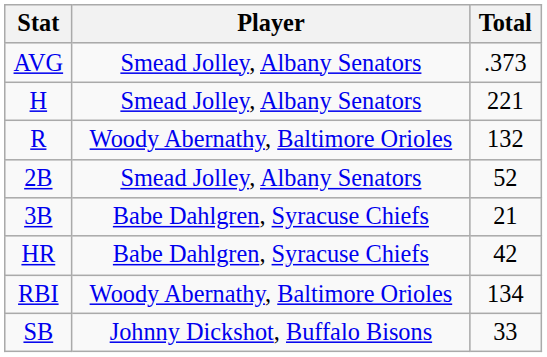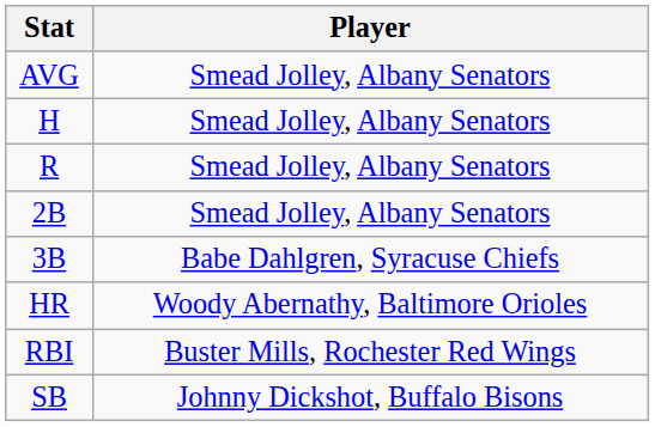- column: Total | .373 | 221 | 132 | 52 | 21 | 42 | 134 | 33
R | Player: Woody Abernathy, Baltimore Orioles -> Smead Jolley, Albany Senators
HR | Player: Babe Dahlgren, Syracuse Chiefs -> Woody Abernathy, Baltimore Orioles
RBI | Player: Woody Abernathy, Baltimore Orioles -> Buster Mills, Rochester Red Wings
